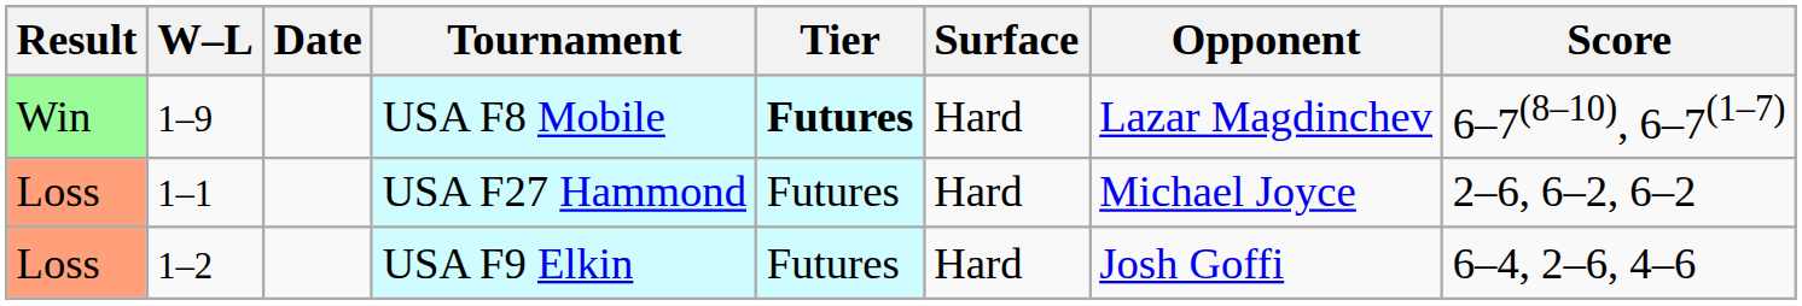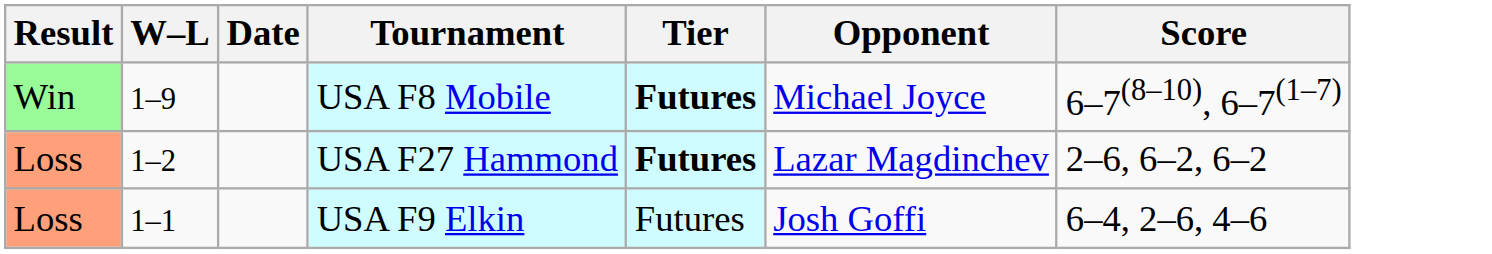- column: Surface | Hard | Hard | Hard
USA F8 Mobile | Opponent: Lazar Magdinchev -> Michael Joyce
USA F27 Hammond | W–L: 1–1 -> 1–2
USA F27 Hammond | Tier: normal -> bold
USA F27 Hammond | Opponent: Michael Joyce -> Lazar Magdinchev
USA F9 Elkin | W–L: 1–2 -> 1–1
